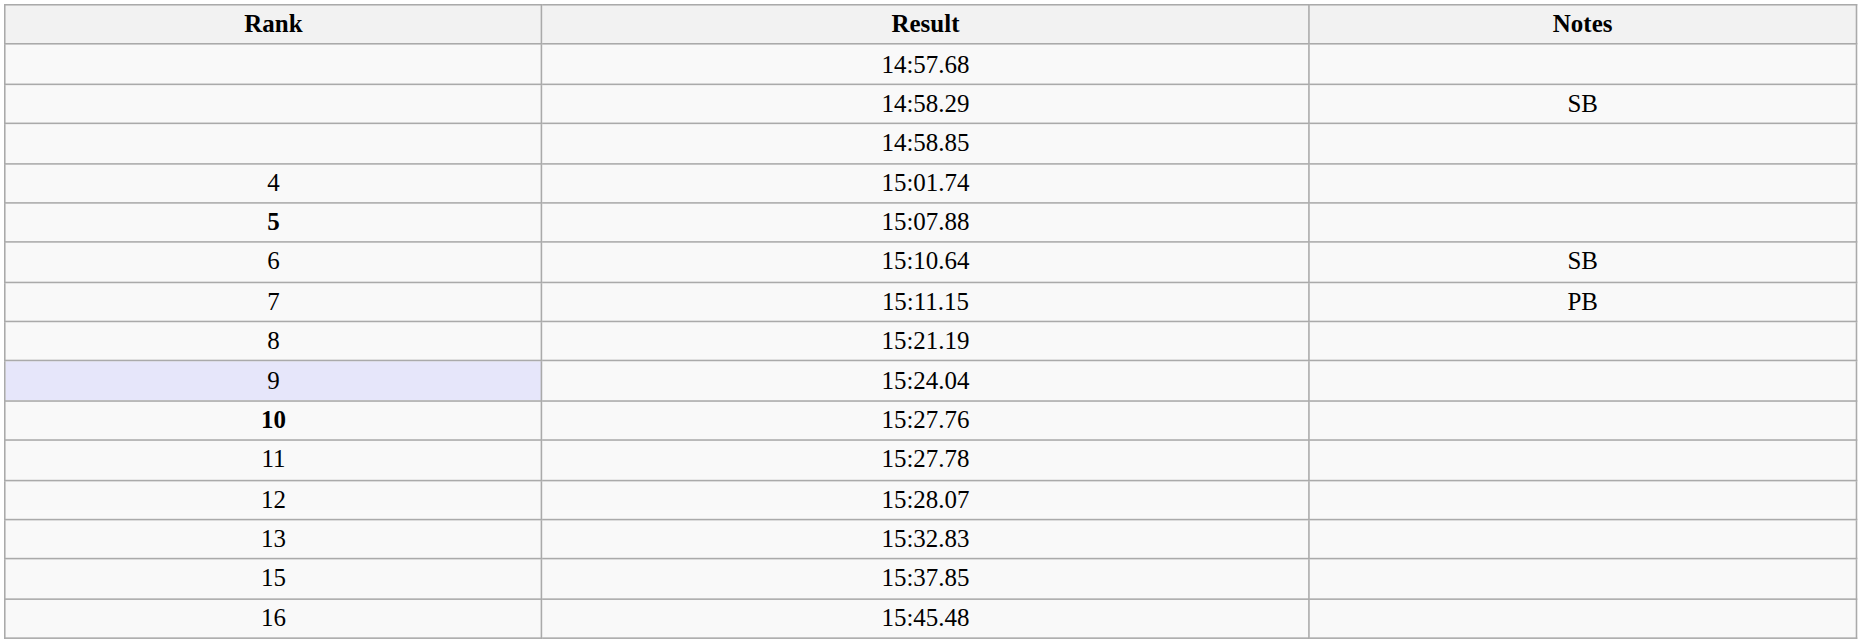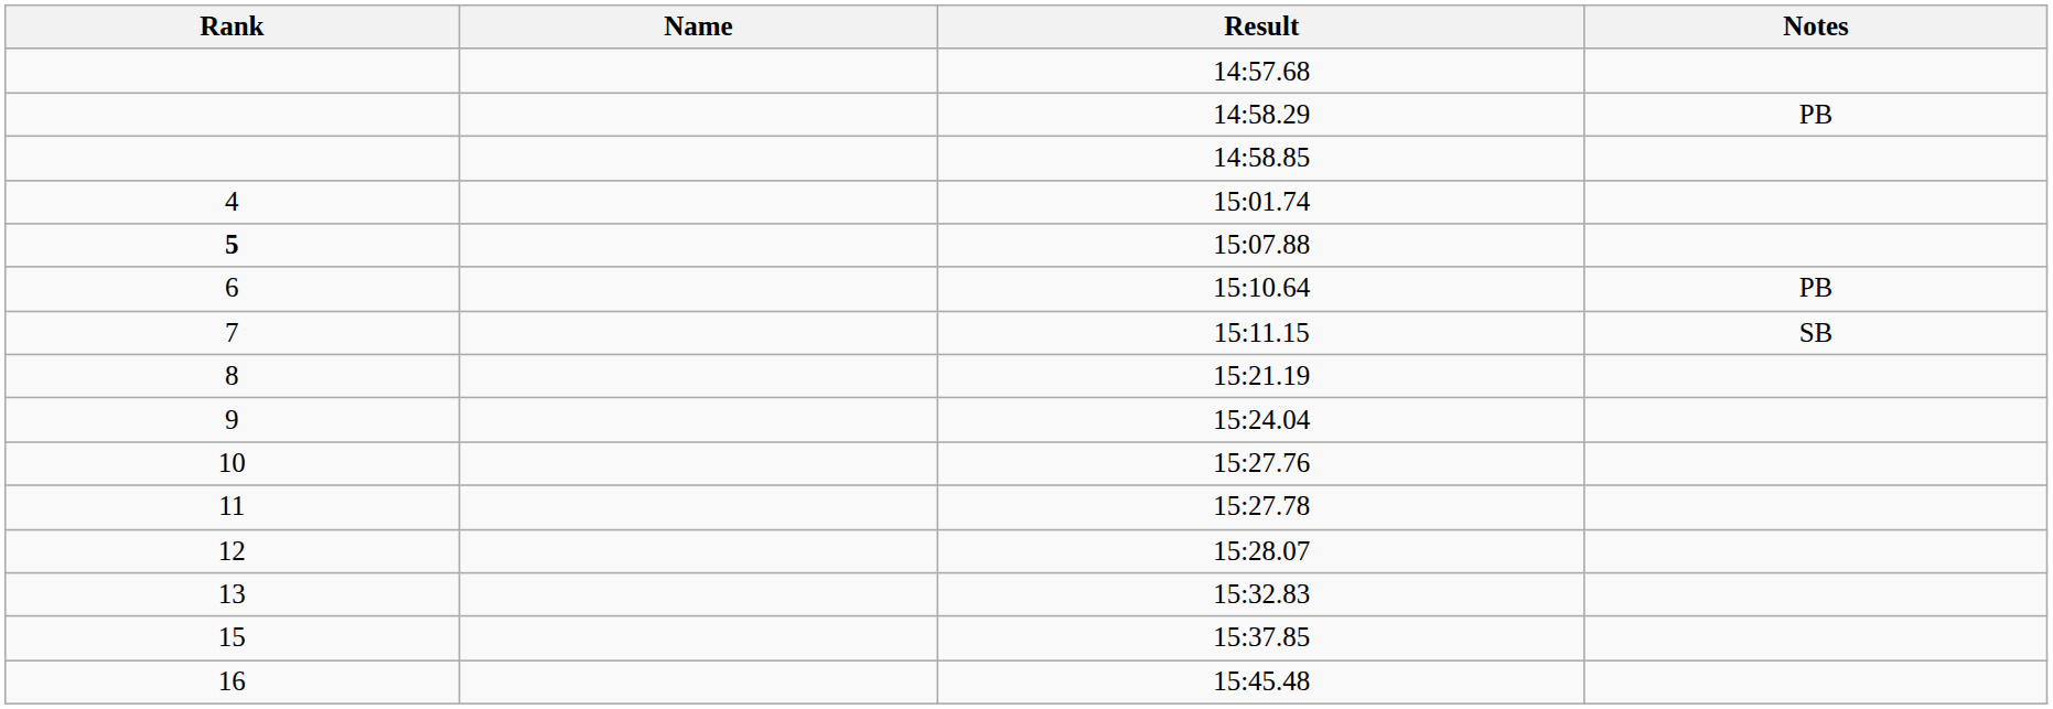+ column: Name
14:58.29 | Notes: SB -> PB
15:10.64 | Notes: SB -> PB
15:11.15 | Notes: PB -> SB
15:24.04 | Rank: lavender background -> no background
15:27.76 | Rank: bold -> normal
